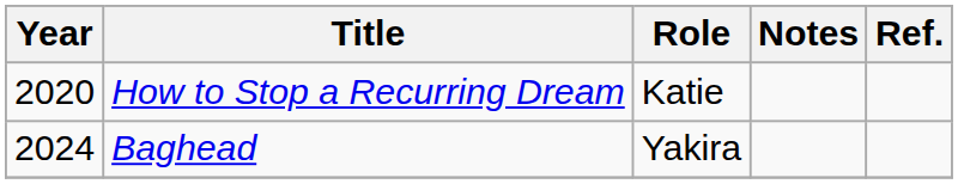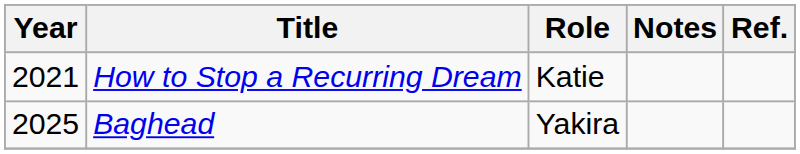How to Stop a Recurring Dream | Year: 2020 -> 2021
Baghead | Year: 2024 -> 2025
